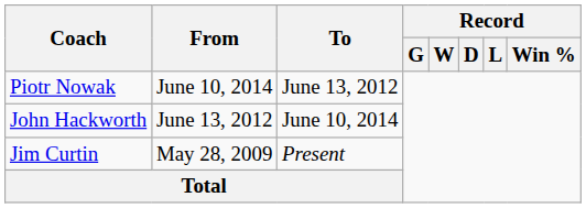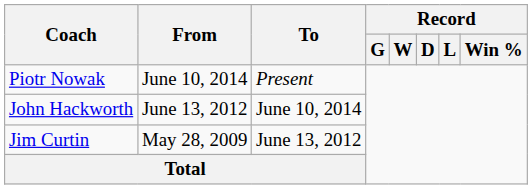Piotr Nowak | To: June 13, 2012 -> Present
Jim Curtin | To: Present -> June 13, 2012
